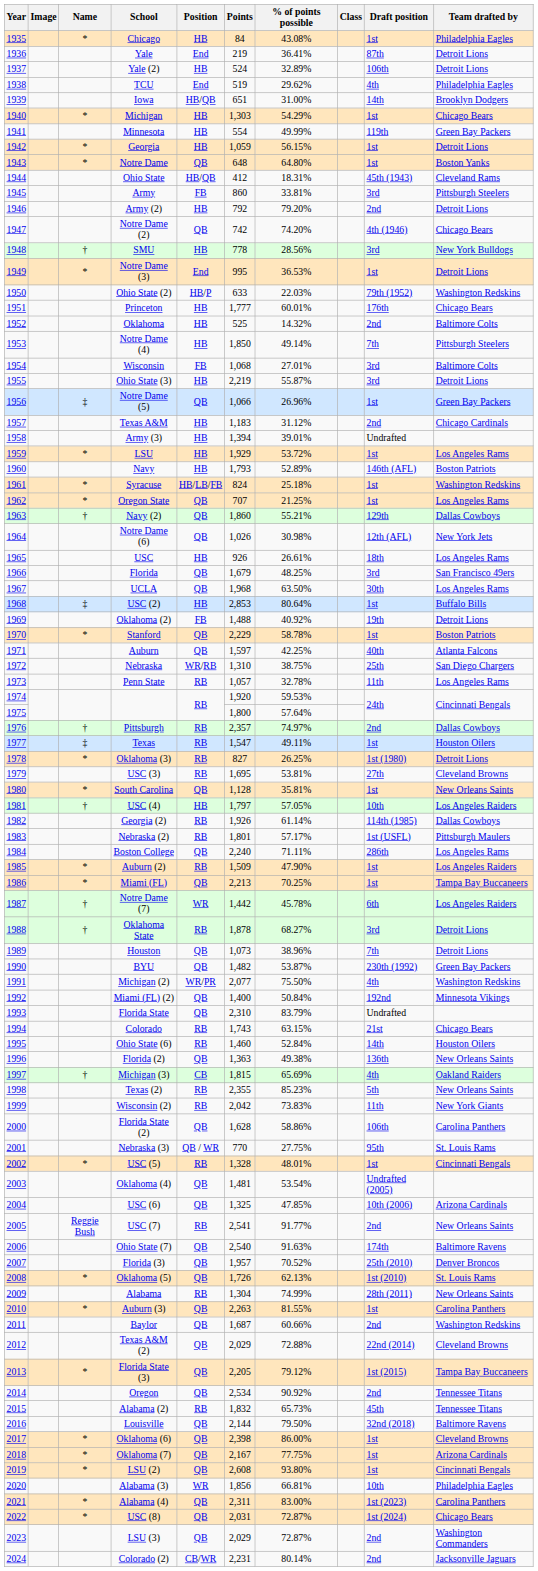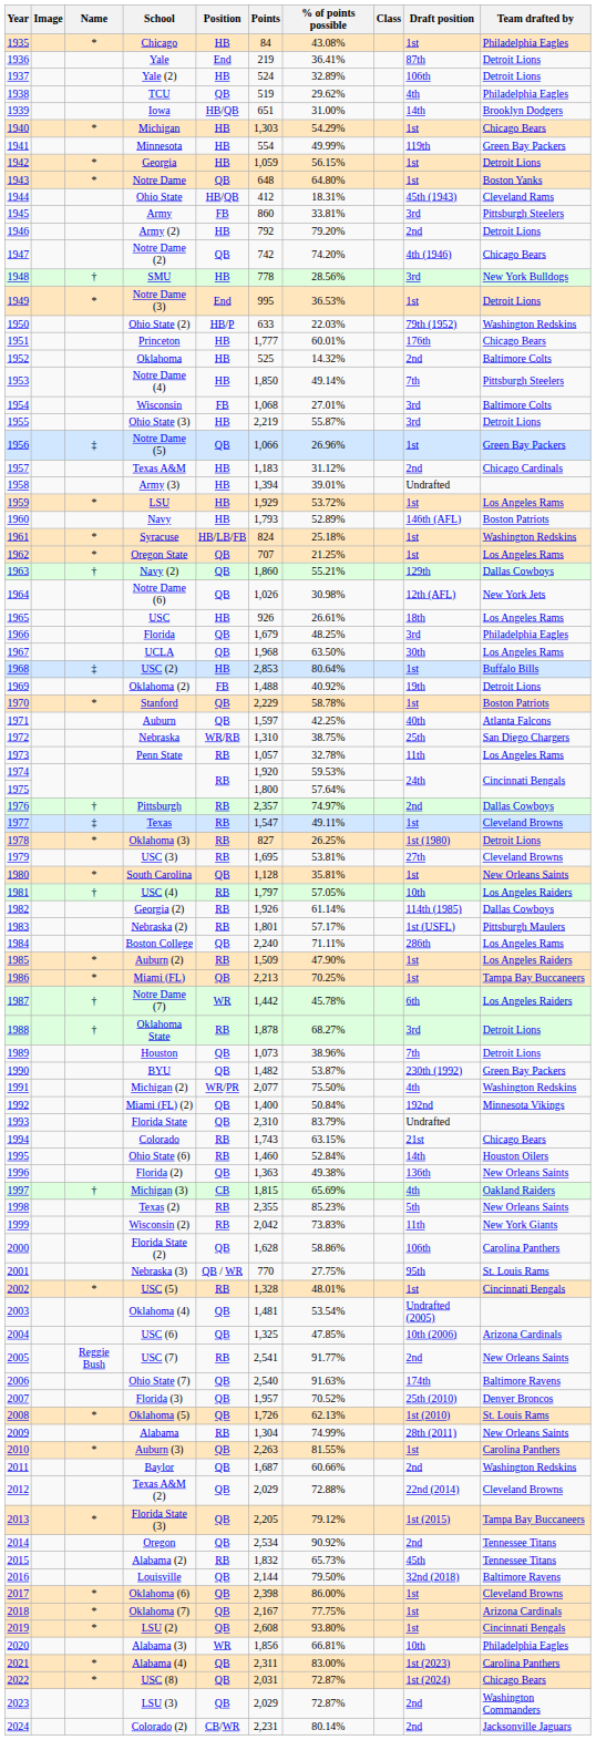TCU | Position: End -> QB
Florida | Team drafted by: San Francisco 49ers -> Philadelphia Eagles
Texas | Team drafted by: Houston Oilers -> Cleveland Browns
USC (4) | Position: HB -> RB
